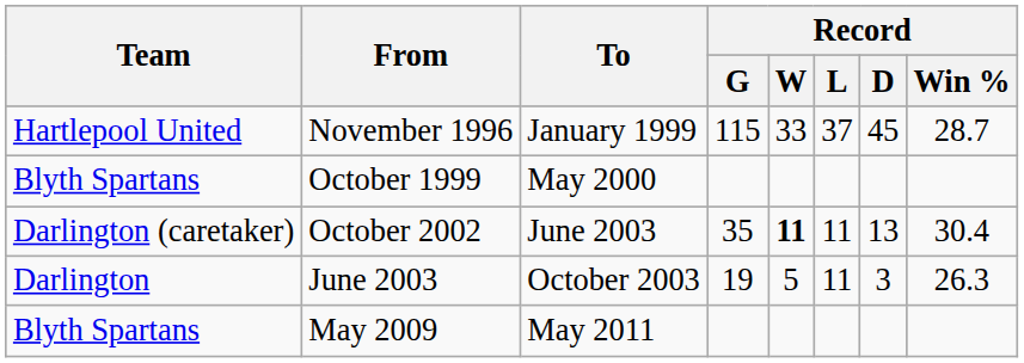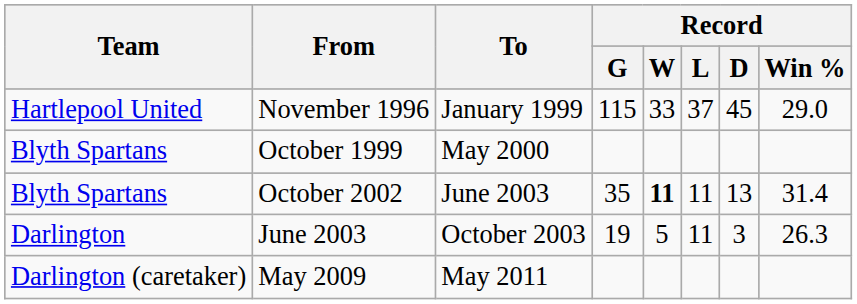November 1996 | Record / Win %: 28.7 -> 29.0
October 2002 | Team: Darlington (caretaker) -> Blyth Spartans
October 2002 | Record / Win %: 30.4 -> 31.4
May 2009 | Team: Blyth Spartans -> Darlington (caretaker)
